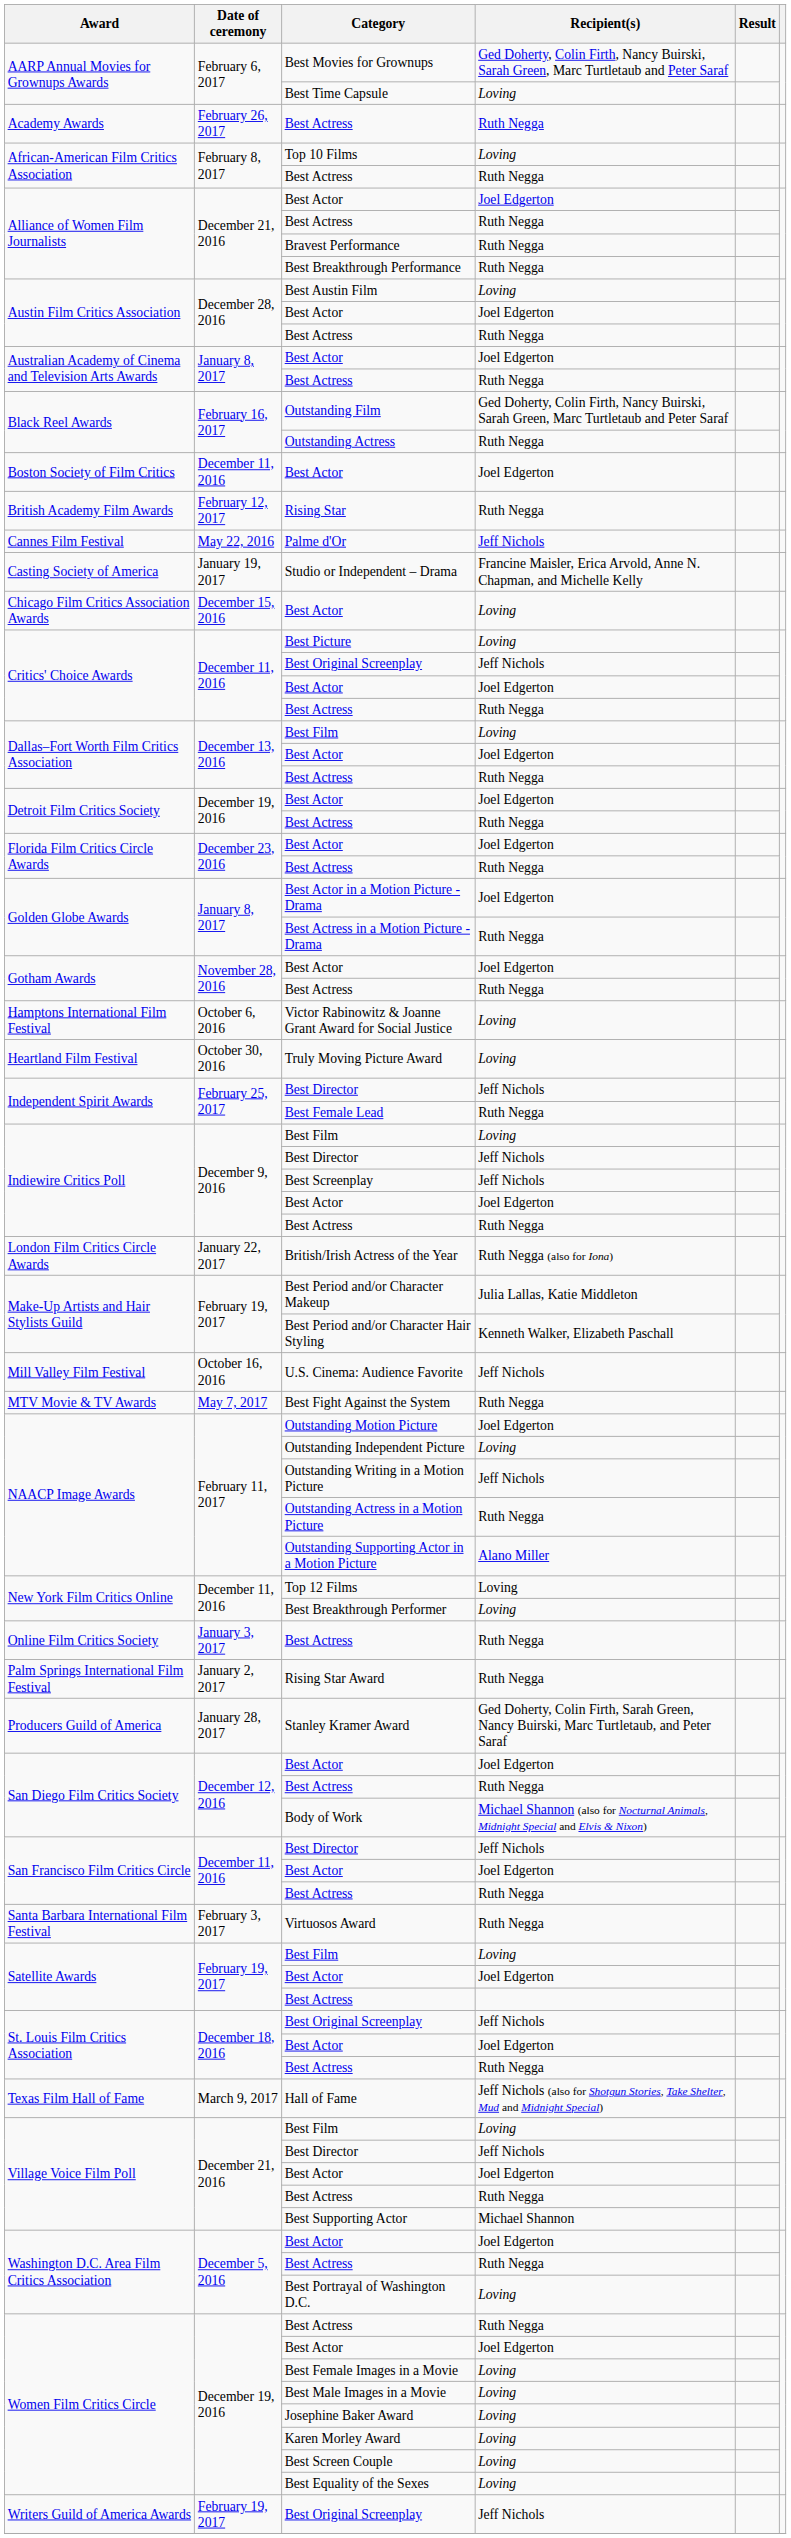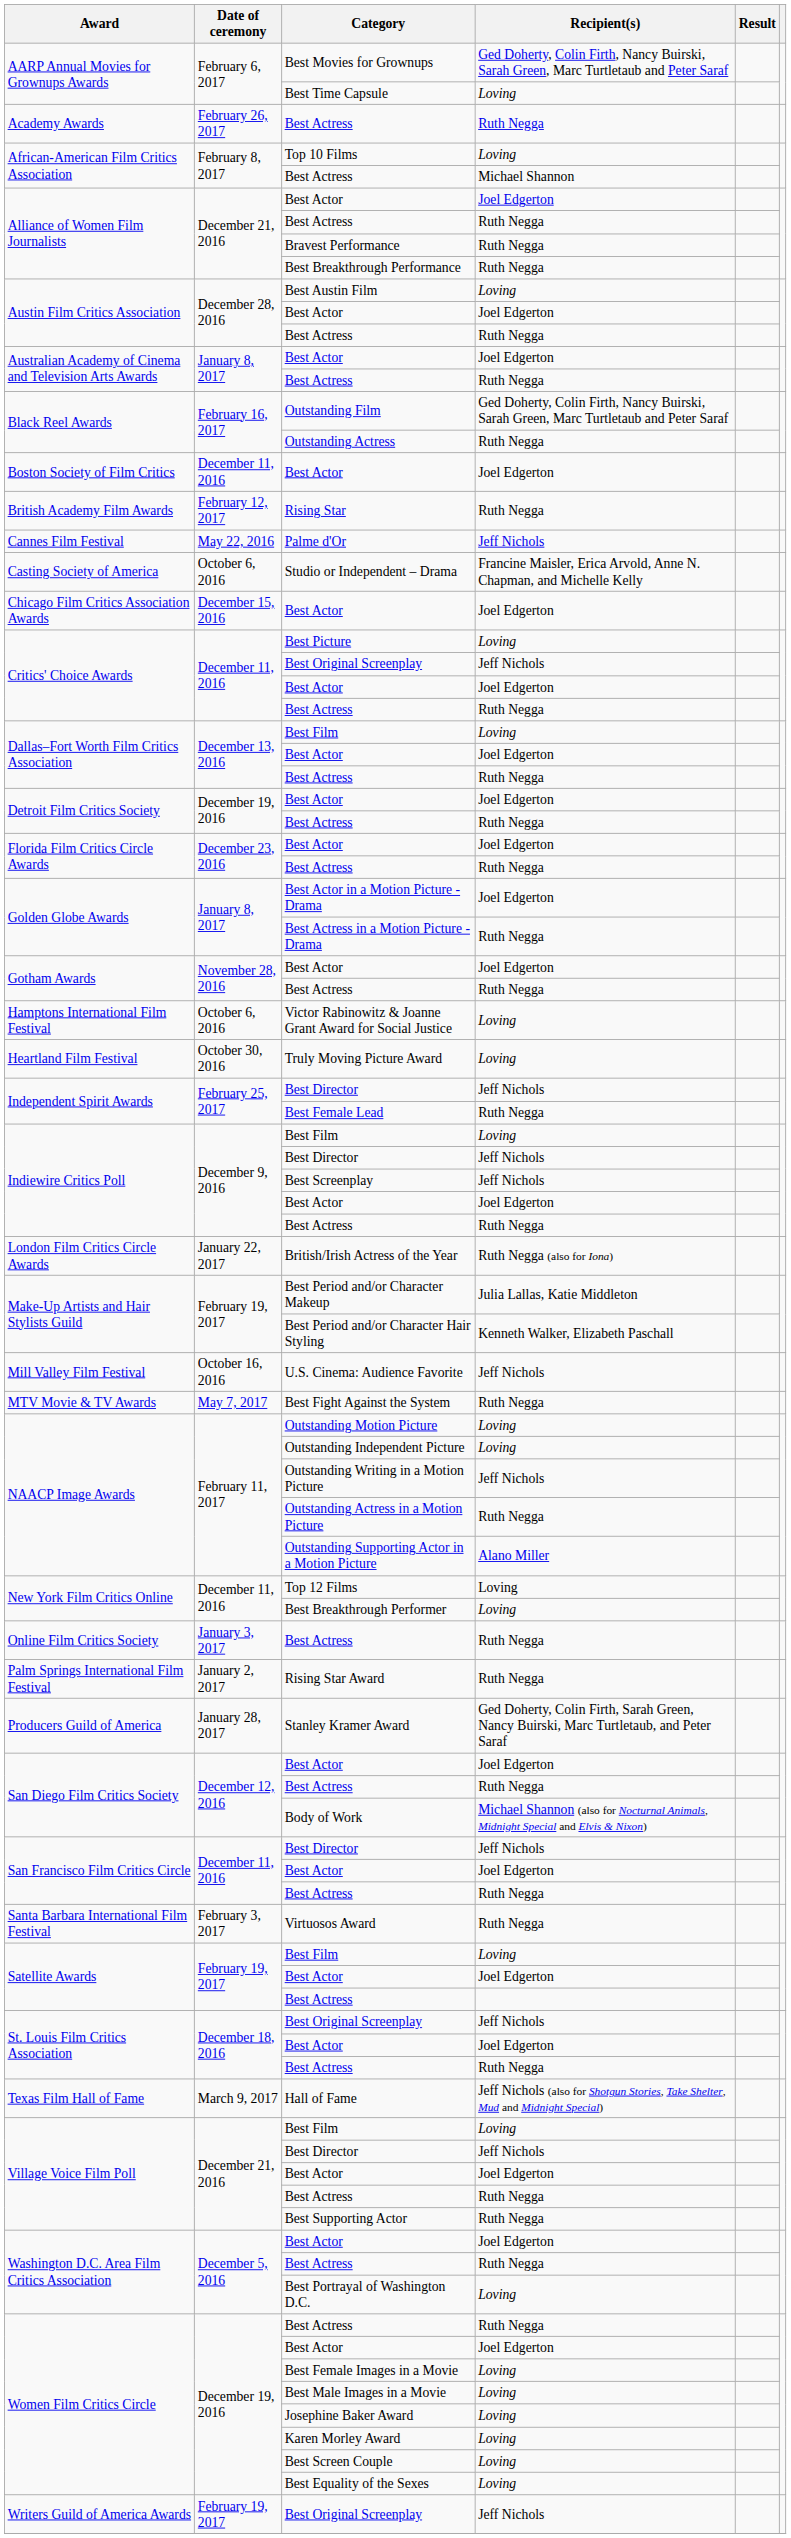African-American Film Critics Association / Best Actress | Recipient(s): Ruth Negga -> Michael Shannon
Studio or Independent – Drama | Date of ceremony: January 19, 2017 -> October 6, 2016
Chicago Film Critics Association Awards / Best Actor | Recipient(s): Loving -> Joel Edgerton
Outstanding Motion Picture | Recipient(s): Joel Edgerton -> Loving
Best Supporting Actor | Recipient(s): Michael Shannon -> Ruth Negga
